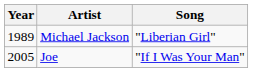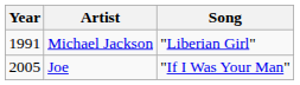Michael Jackson | Year: 1989 -> 1991
